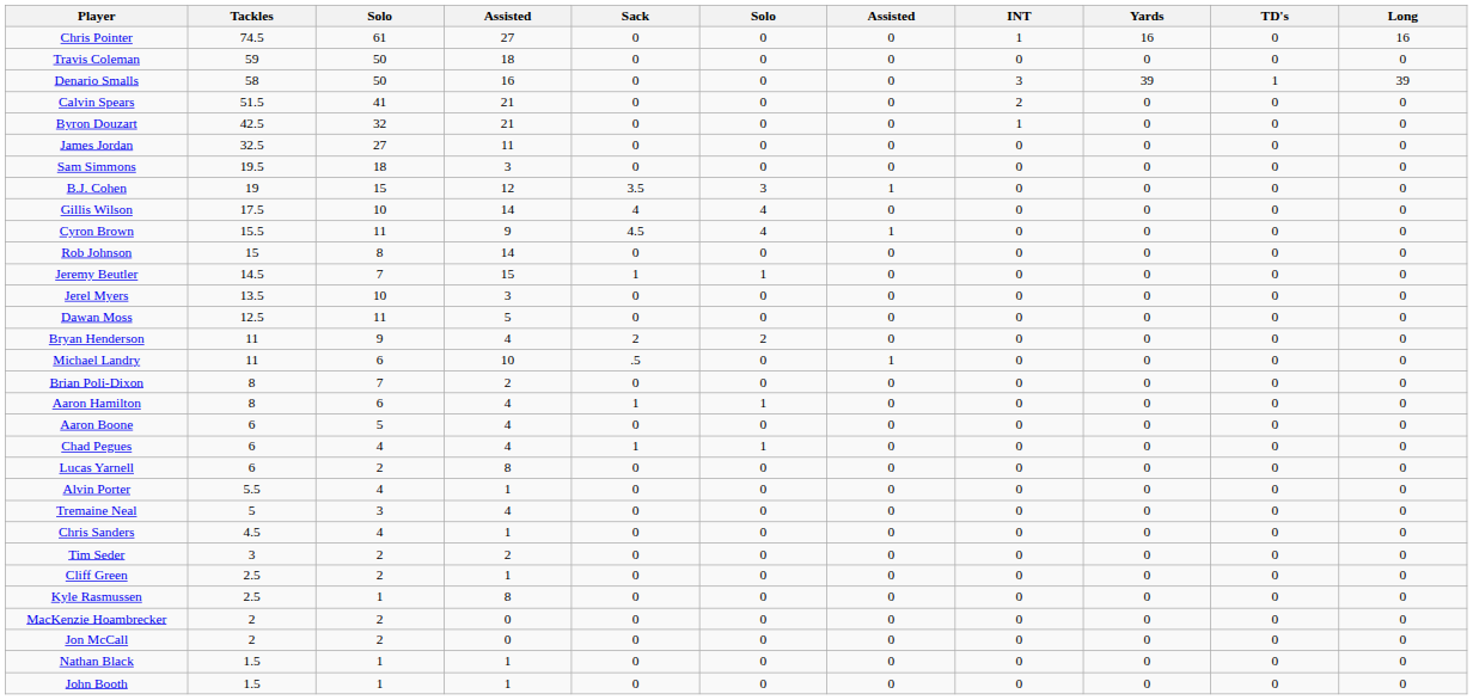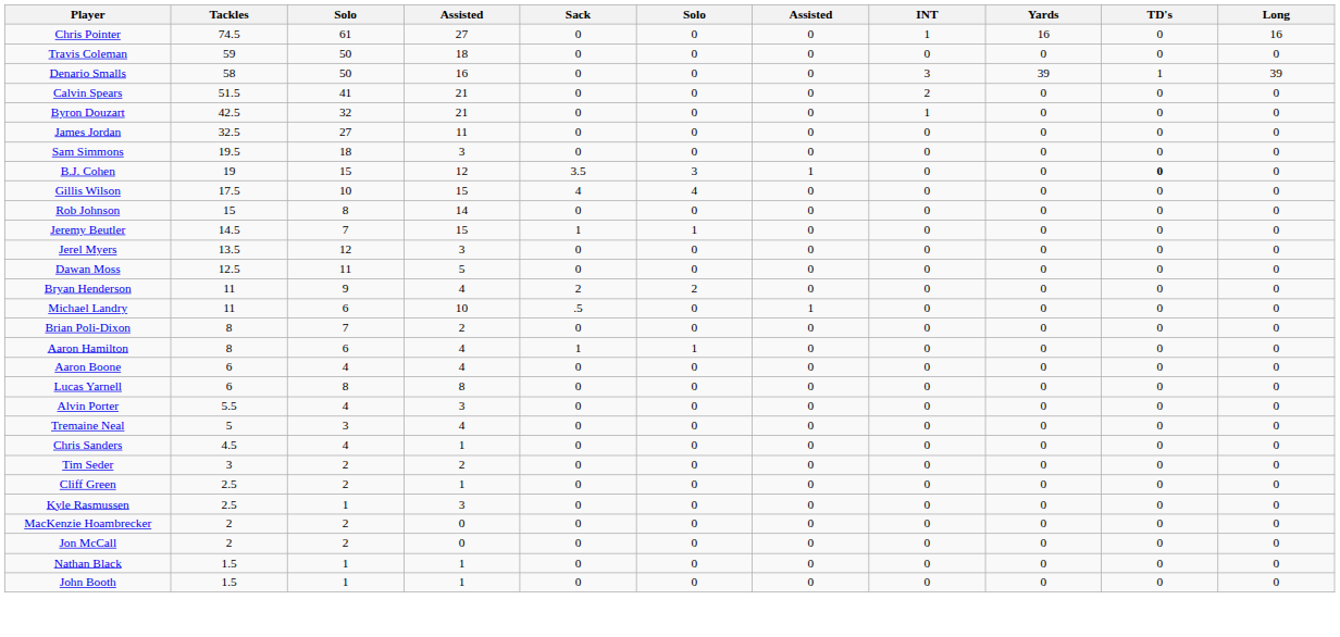B.J. Cohen | TD's: normal -> bold
Gillis Wilson | column 4: 14 -> 15
- row: Cyron Brown | 15.5 | 11 | 9 | 4.5 | 4 | 1 | 0 | 0 | 0 | 0
Jerel Myers | column 3: 10 -> 12
Aaron Boone | column 3: 5 -> 4
- row: Chad Pegues | 6 | 4 | 4 | 1 | 1 | 0 | 0 | 0 | 0 | 0
Lucas Yarnell | column 3: 2 -> 8
Alvin Porter | column 4: 1 -> 3
Kyle Rasmussen | column 4: 8 -> 3
